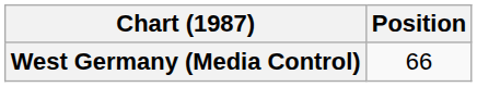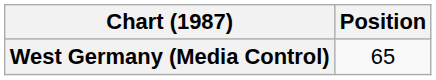West Germany (Media Control) | Position: 66 -> 65
